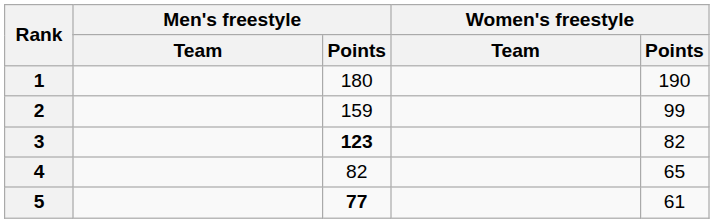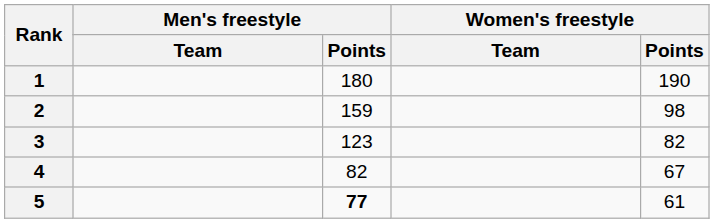2 | Women's freestyle / Points: 99 -> 98
3 | Men's freestyle / Points: bold -> normal
4 | Women's freestyle / Points: 65 -> 67
